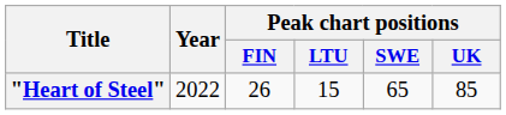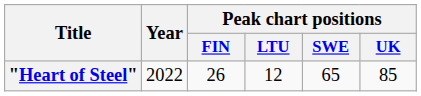"Heart of Steel" | Peak chart positions / LTU: 15 -> 12
